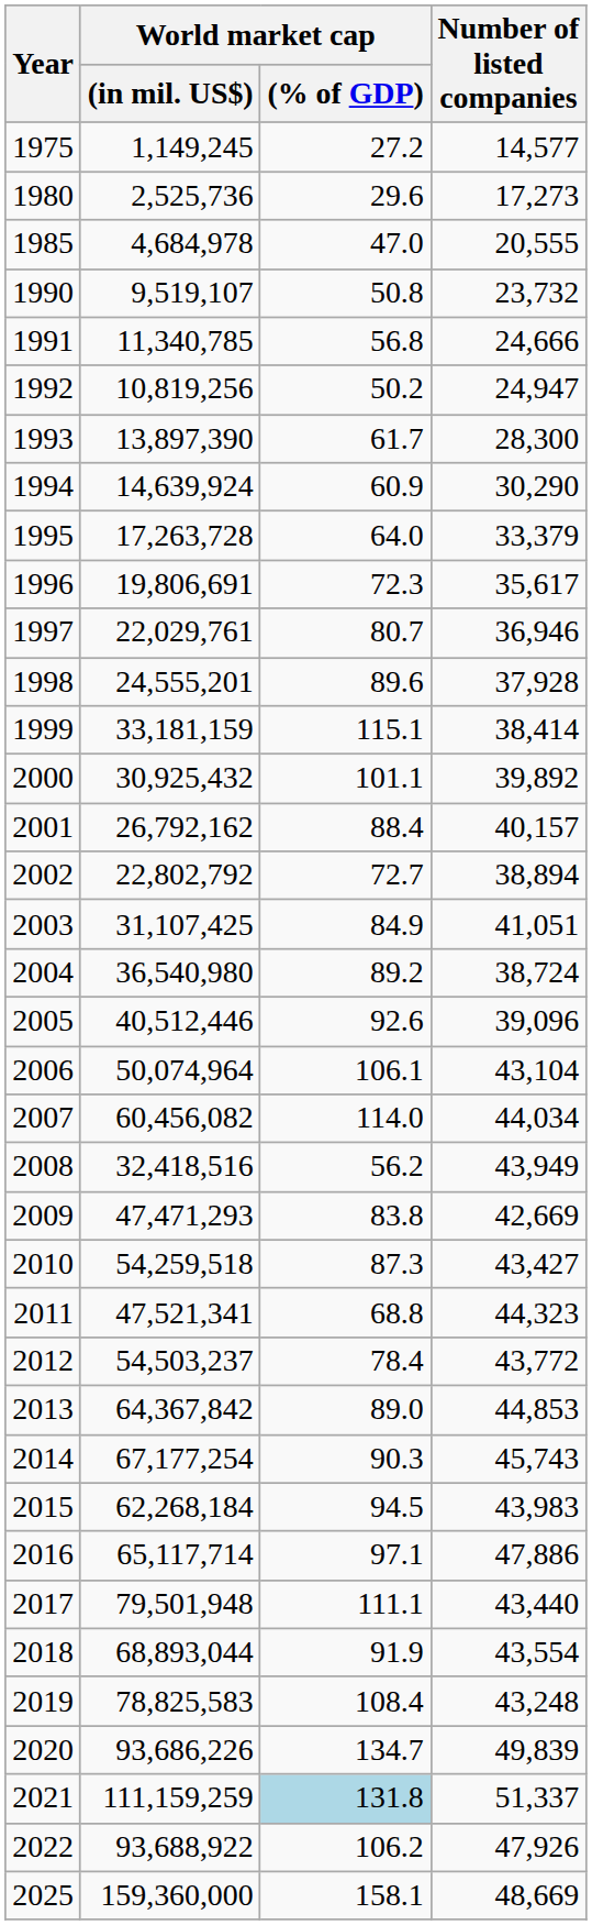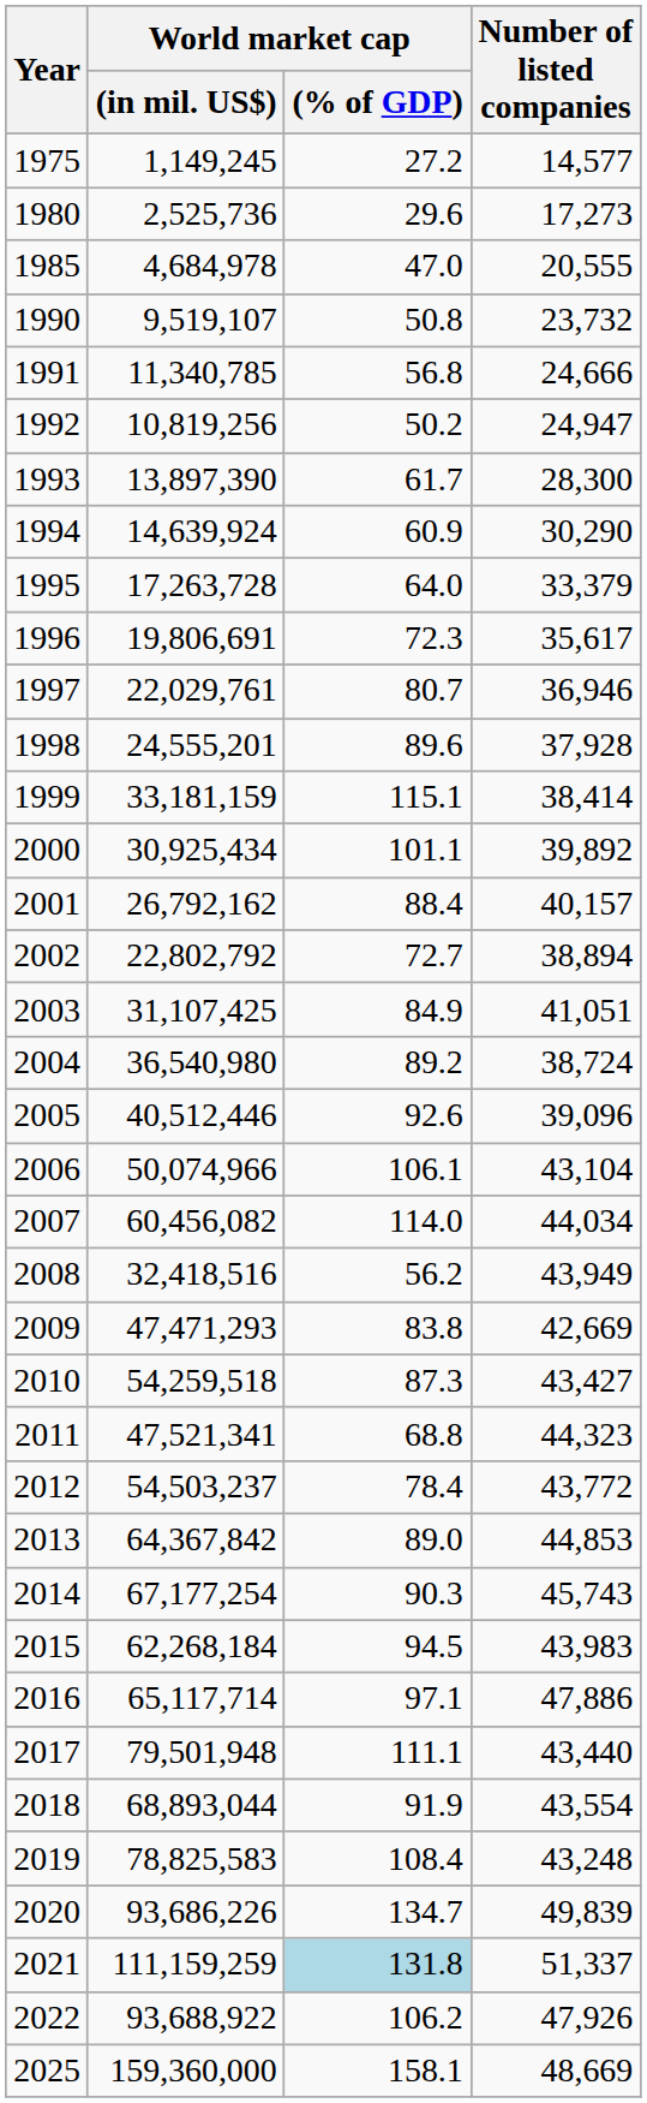2000 | World market cap / (in mil. US$): 30,925,432 -> 30,925,434
2006 | World market cap / (in mil. US$): 50,074,964 -> 50,074,966
